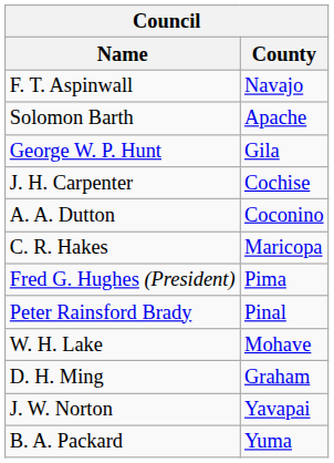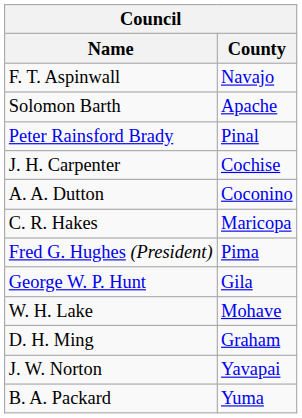rows swapped: Peter Rainsford Brady <-> George W. P. Hunt
